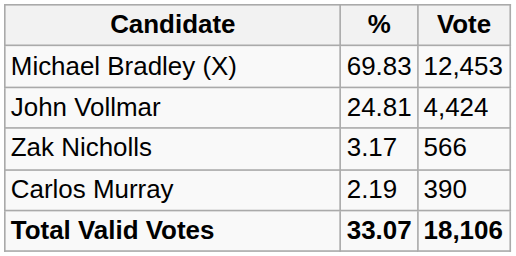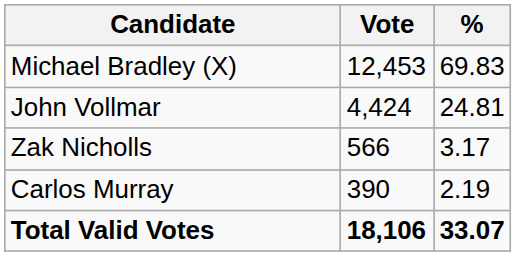columns swapped: Vote <-> %
